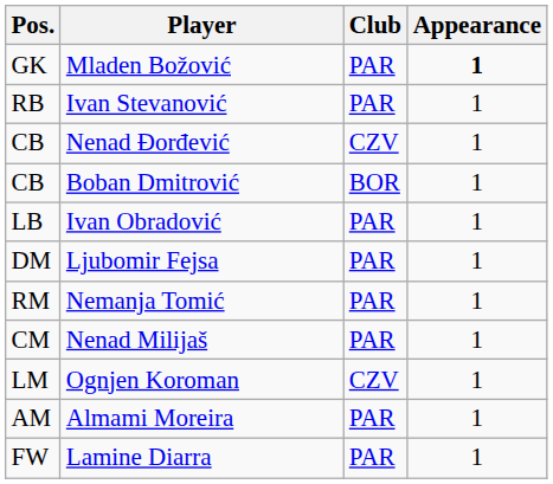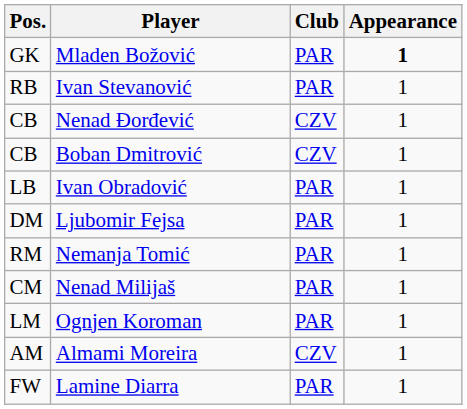Boban Dmitrović | Club: BOR -> CZV
Ognjen Koroman | Club: CZV -> PAR
Almami Moreira | Club: PAR -> CZV
